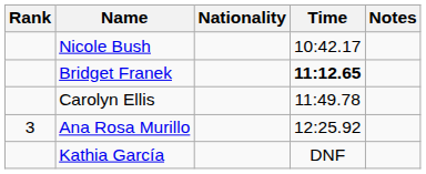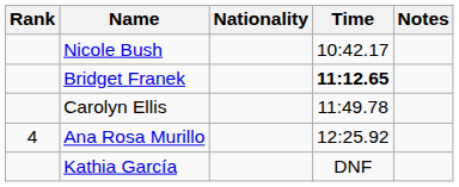Ana Rosa Murillo | Rank: 3 -> 4
